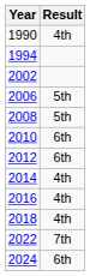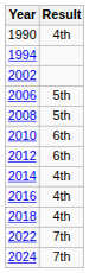2024 | Result: 6th -> 7th
